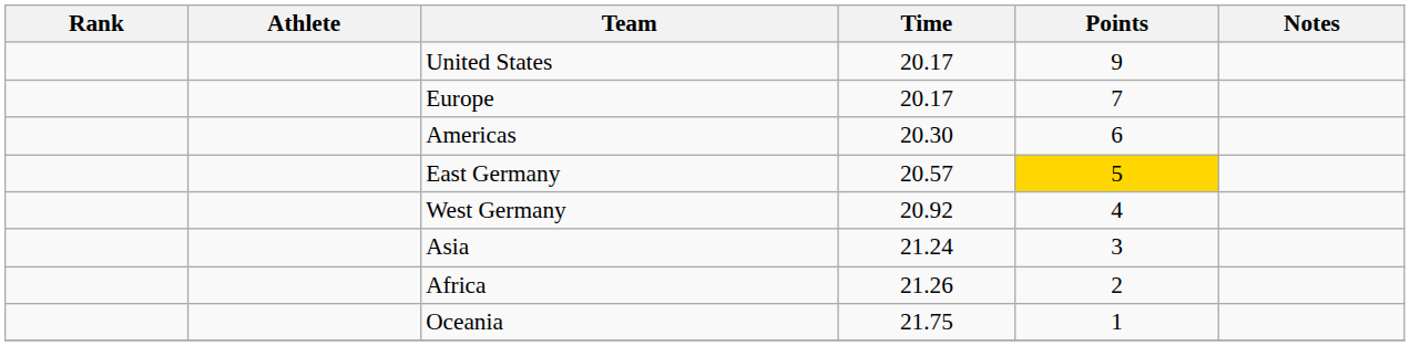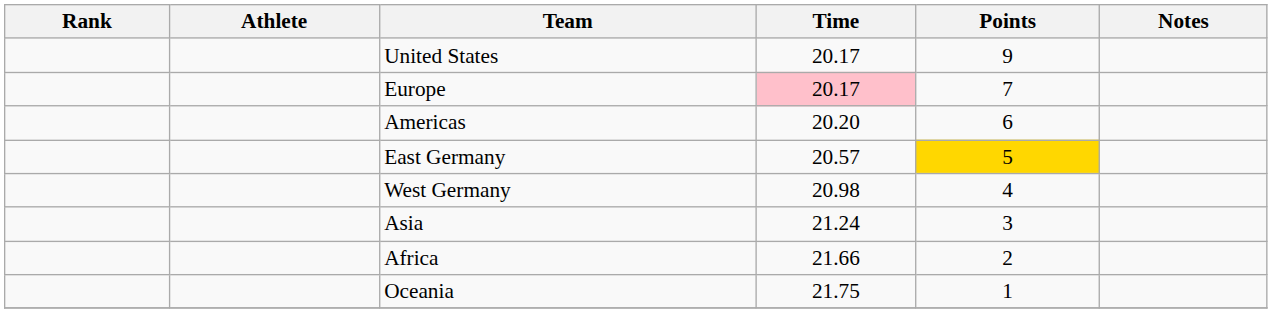Europe | Time: no background -> pink background
Americas | Time: 20.30 -> 20.20
West Germany | Time: 20.92 -> 20.98
Africa | Time: 21.26 -> 21.66
